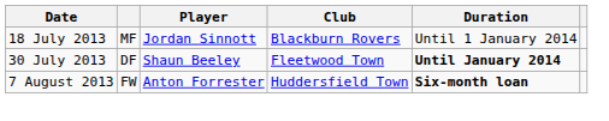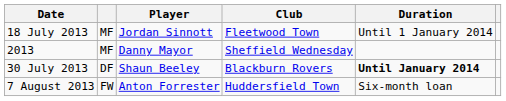18 July 2013 | Club: Blackburn Rovers -> Fleetwood Town
+ row: 2013 | MF | Danny Mayor | Sheffield Wednesday
30 July 2013 | Club: Fleetwood Town -> Blackburn Rovers
7 August 2013 | Duration: bold -> normal
